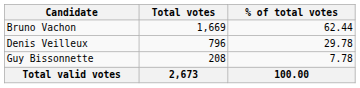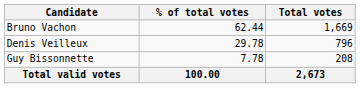columns swapped: Total votes <-> % of total votes
